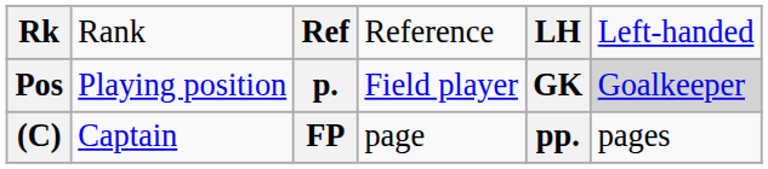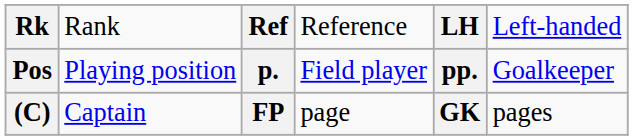Pos | column 5: GK -> pp.
Pos | column 6: lightgrey background -> no background
(C) | column 5: pp. -> GK
